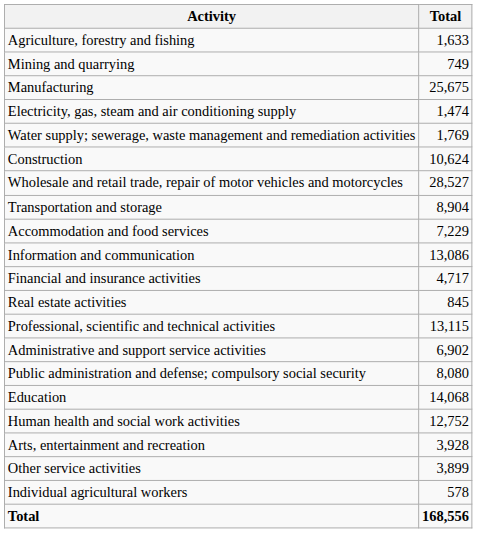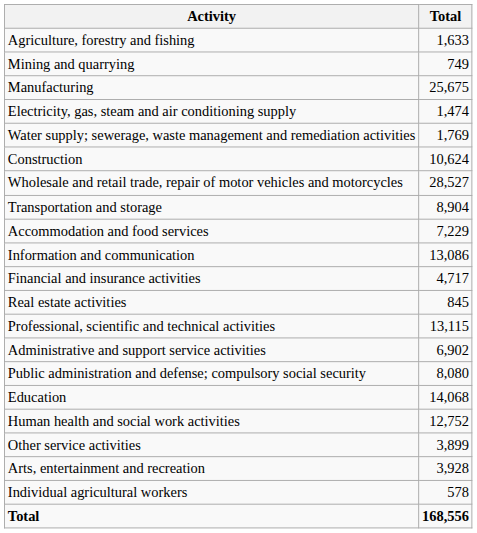rows swapped: Arts, entertainment and recreation <-> Other service activities
